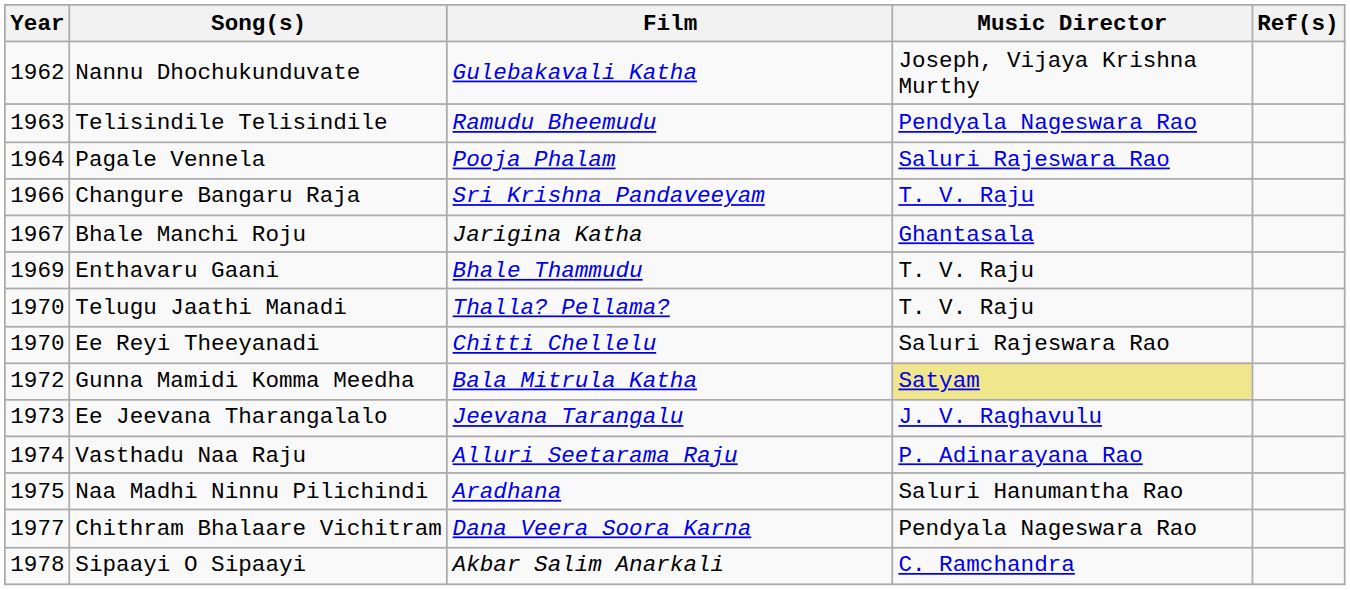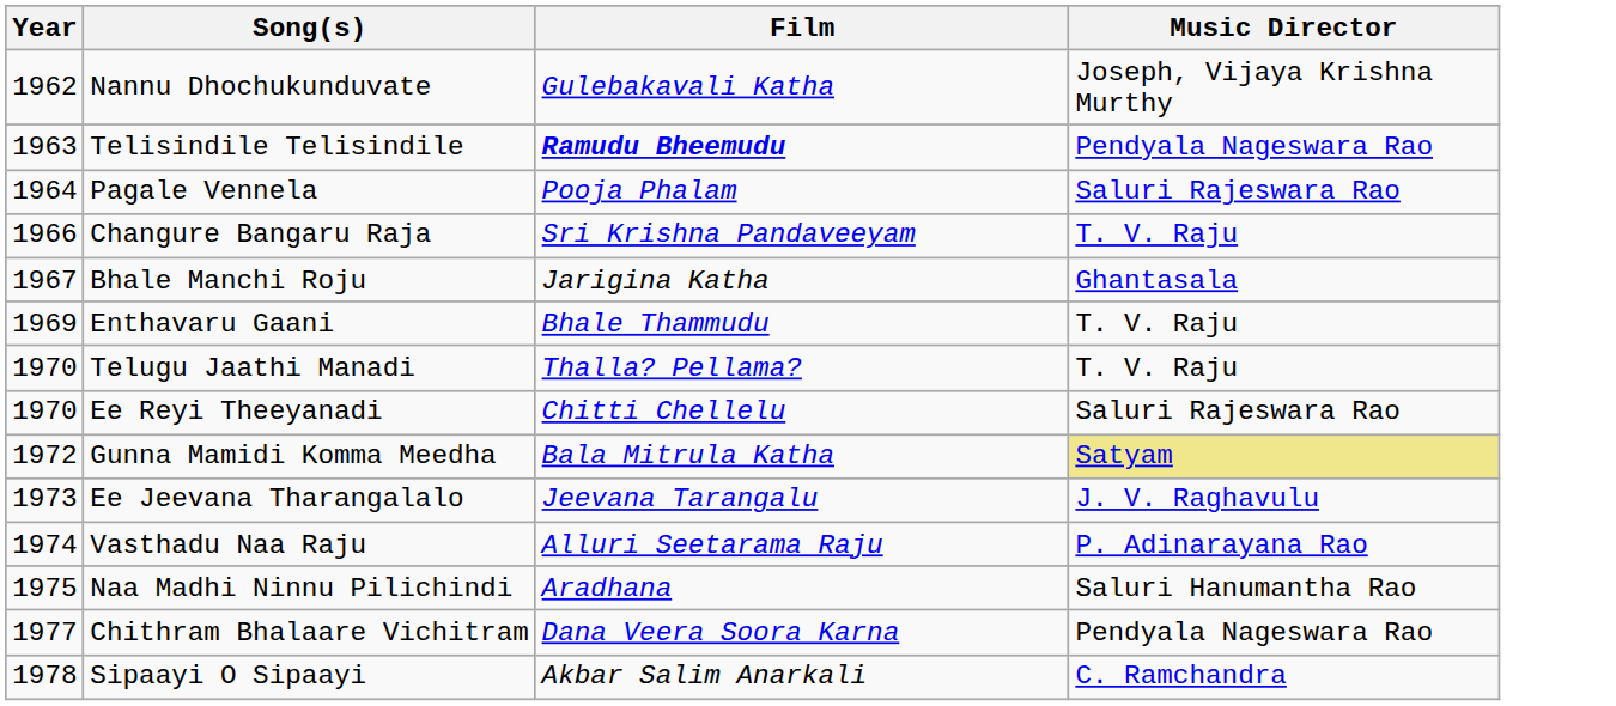- column: Ref(s)
Telisindile Telisindile | Film: normal -> bold
